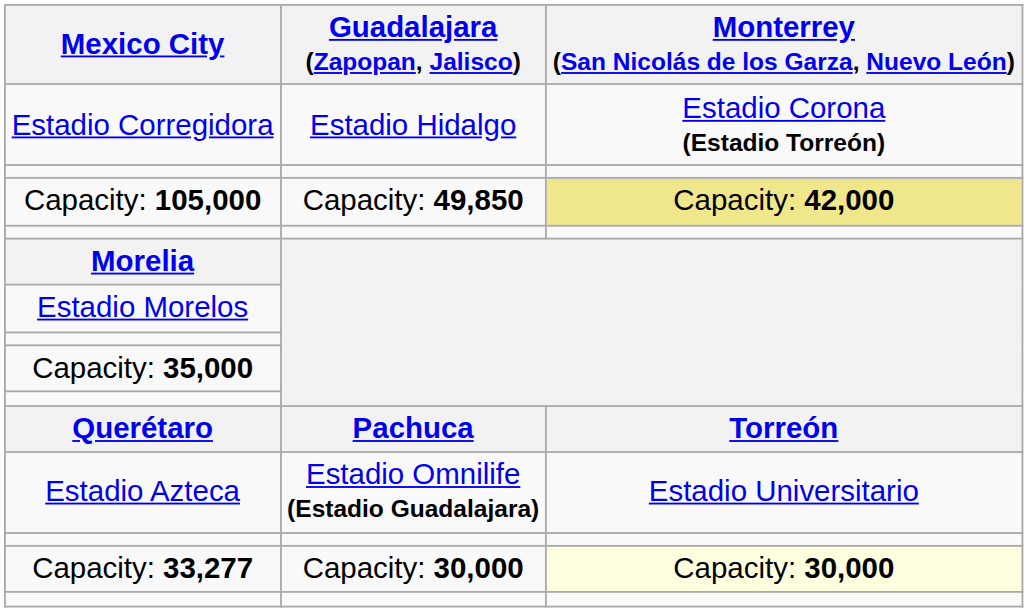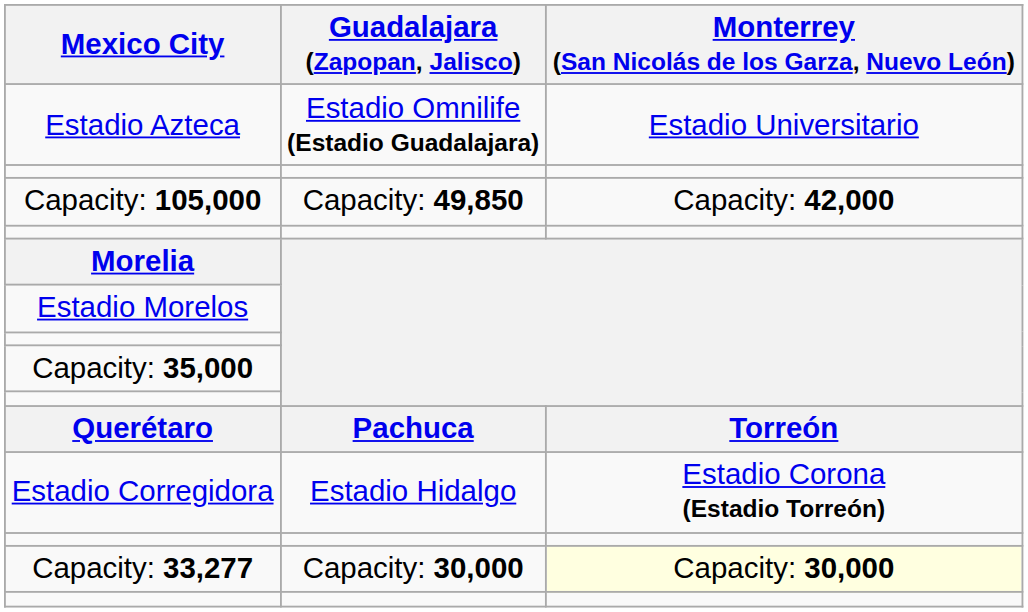rows swapped: Estadio Azteca <-> Estadio Corregidora
Capacity: 105,000 | Monterrey (San Nicolás de los Garza, Nuevo León): khaki background -> no background
